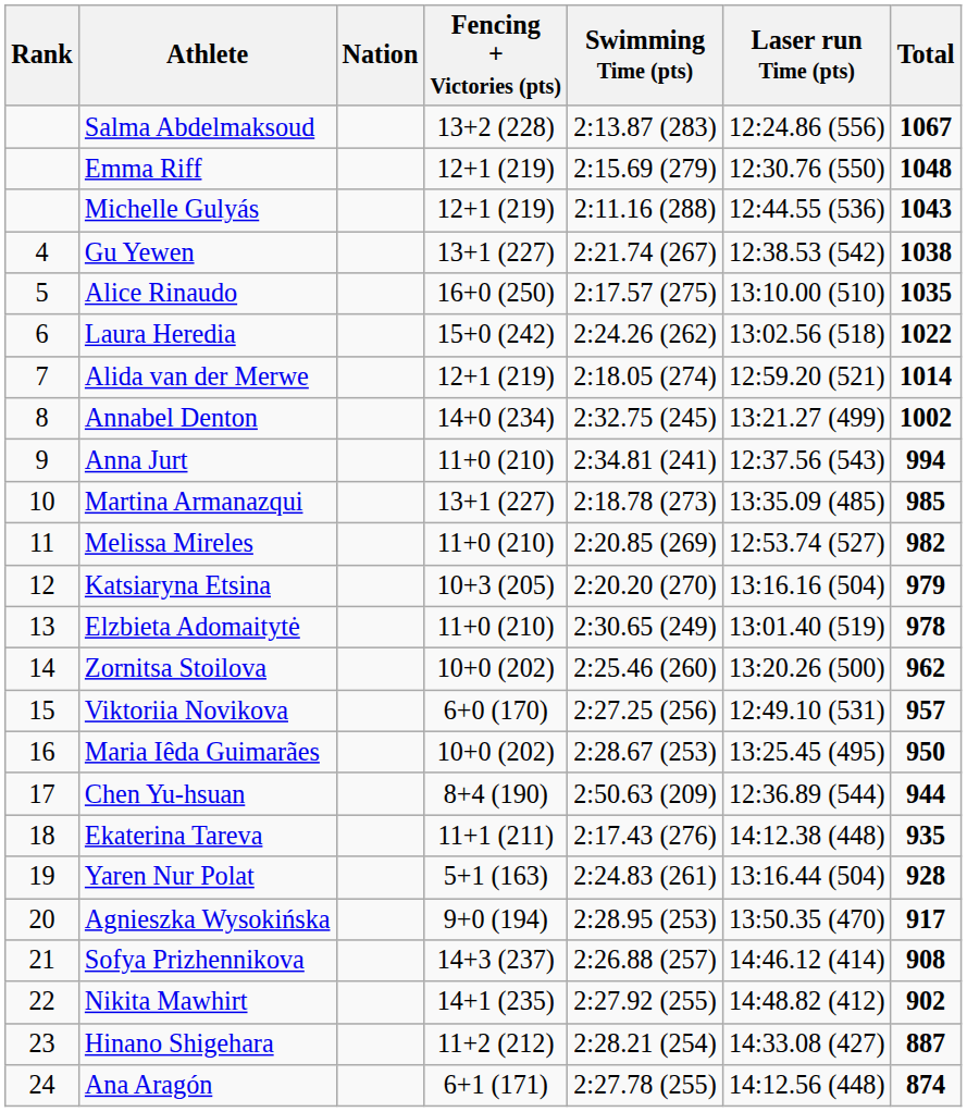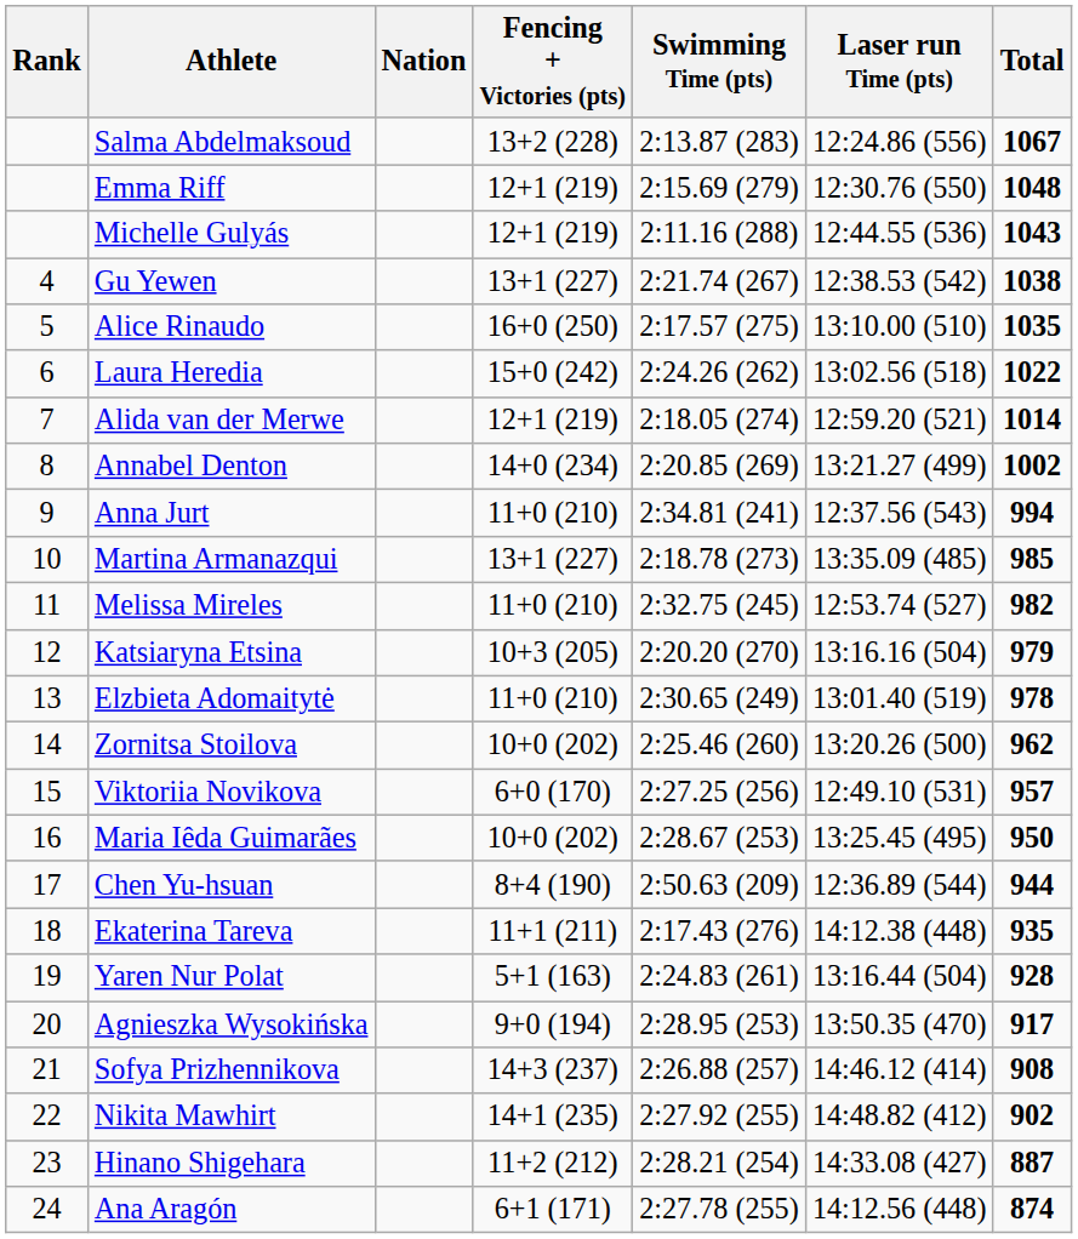Annabel Denton | Swimming Time (pts): 2:32.75 (245) -> 2:20.85 (269)
Melissa Mireles | Swimming Time (pts): 2:20.85 (269) -> 2:32.75 (245)
